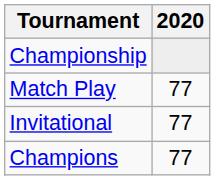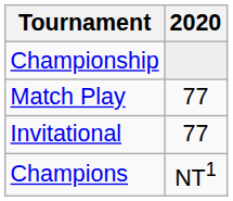Champions | 2020: 77 -> NT1
